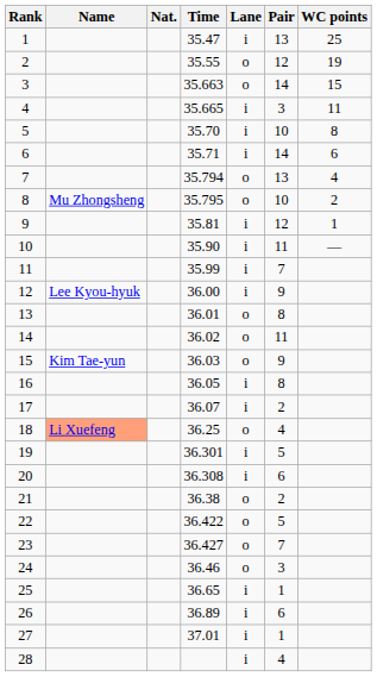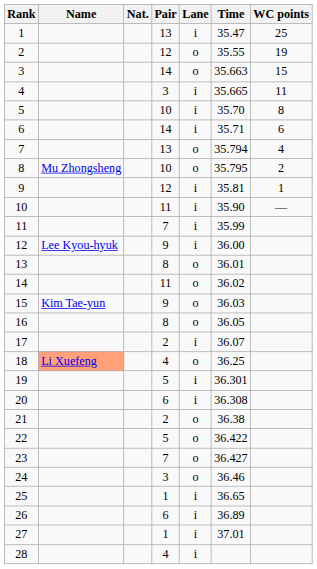columns swapped: Pair <-> Time
16 | Lane: i -> o
